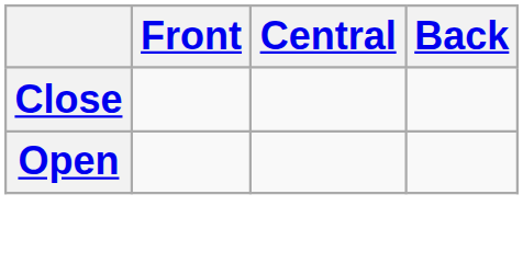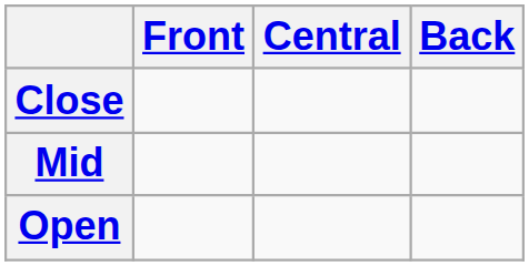+ row: Mid
